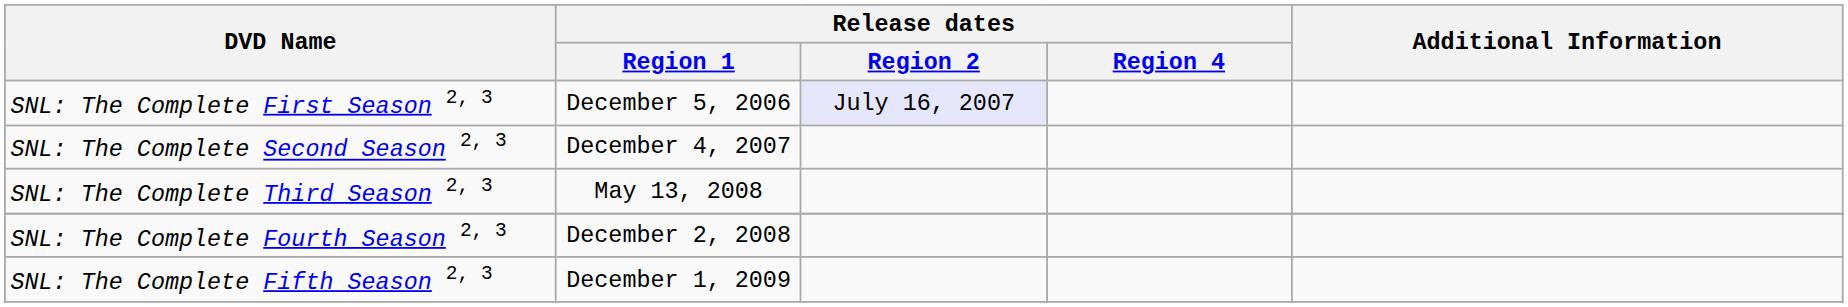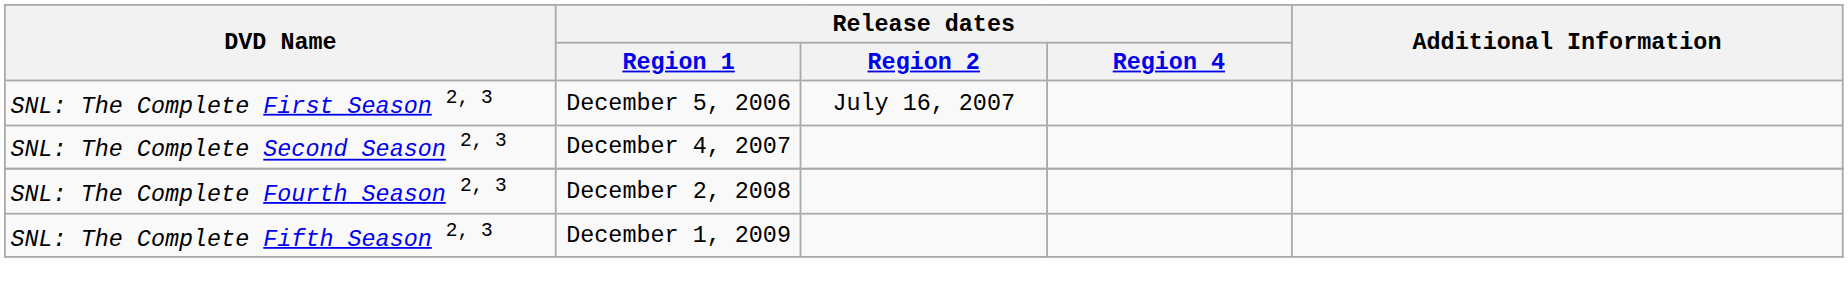SNL: The Complete First Season 2, 3 | Release dates / Region 2: lavender background -> no background
- row: SNL: The Complete Third Season 2, 3 | May 13, 2008
